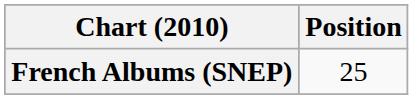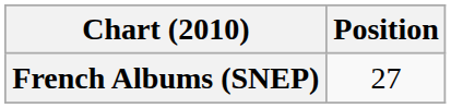French Albums (SNEP) | Position: 25 -> 27
